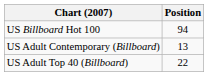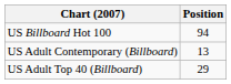US Adult Top 40 (Billboard) | Position: 22 -> 29
